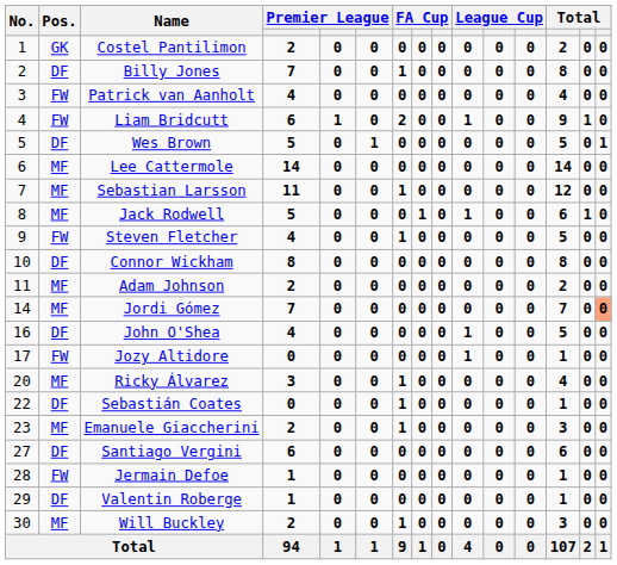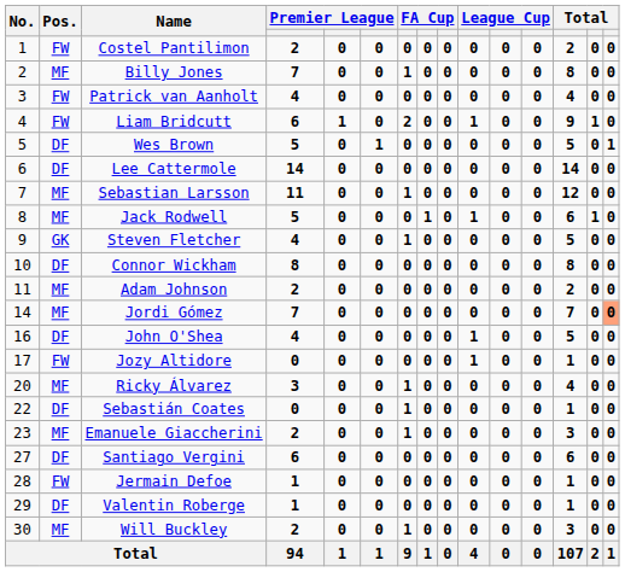Costel Pantilimon | Pos.: GK -> FW
Billy Jones | Pos.: DF -> MF
Lee Cattermole | Pos.: MF -> DF
Steven Fletcher | Pos.: FW -> GK
